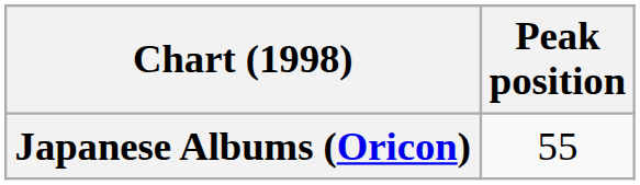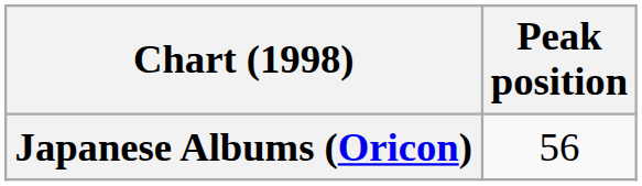Japanese Albums (Oricon) | Peak position: 55 -> 56
